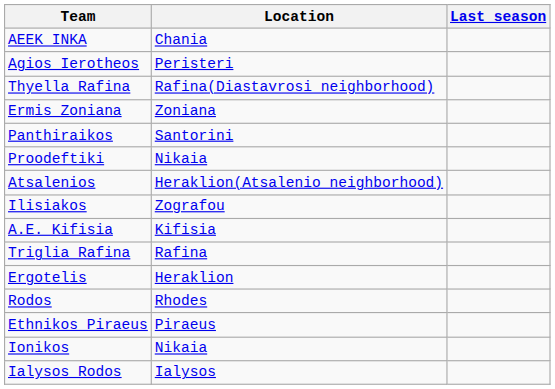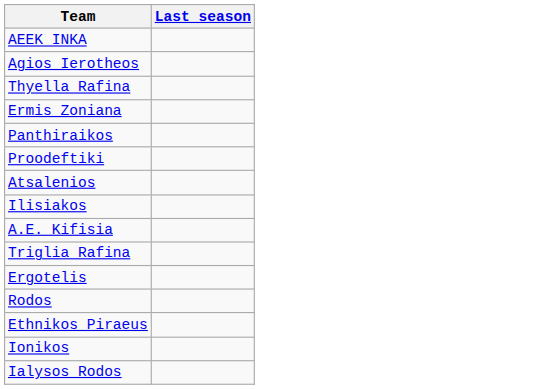- column: Location | Chania | Peristeri | Rafina(Diastavrosi neighborhood) | Zoniana | Santorini | Nikaia | Heraklion(Atsalenio neighborhood) | Zografou | Kifisia | Rafina | Heraklion | Rhodes | Piraeus | Nikaia | Ialysos
